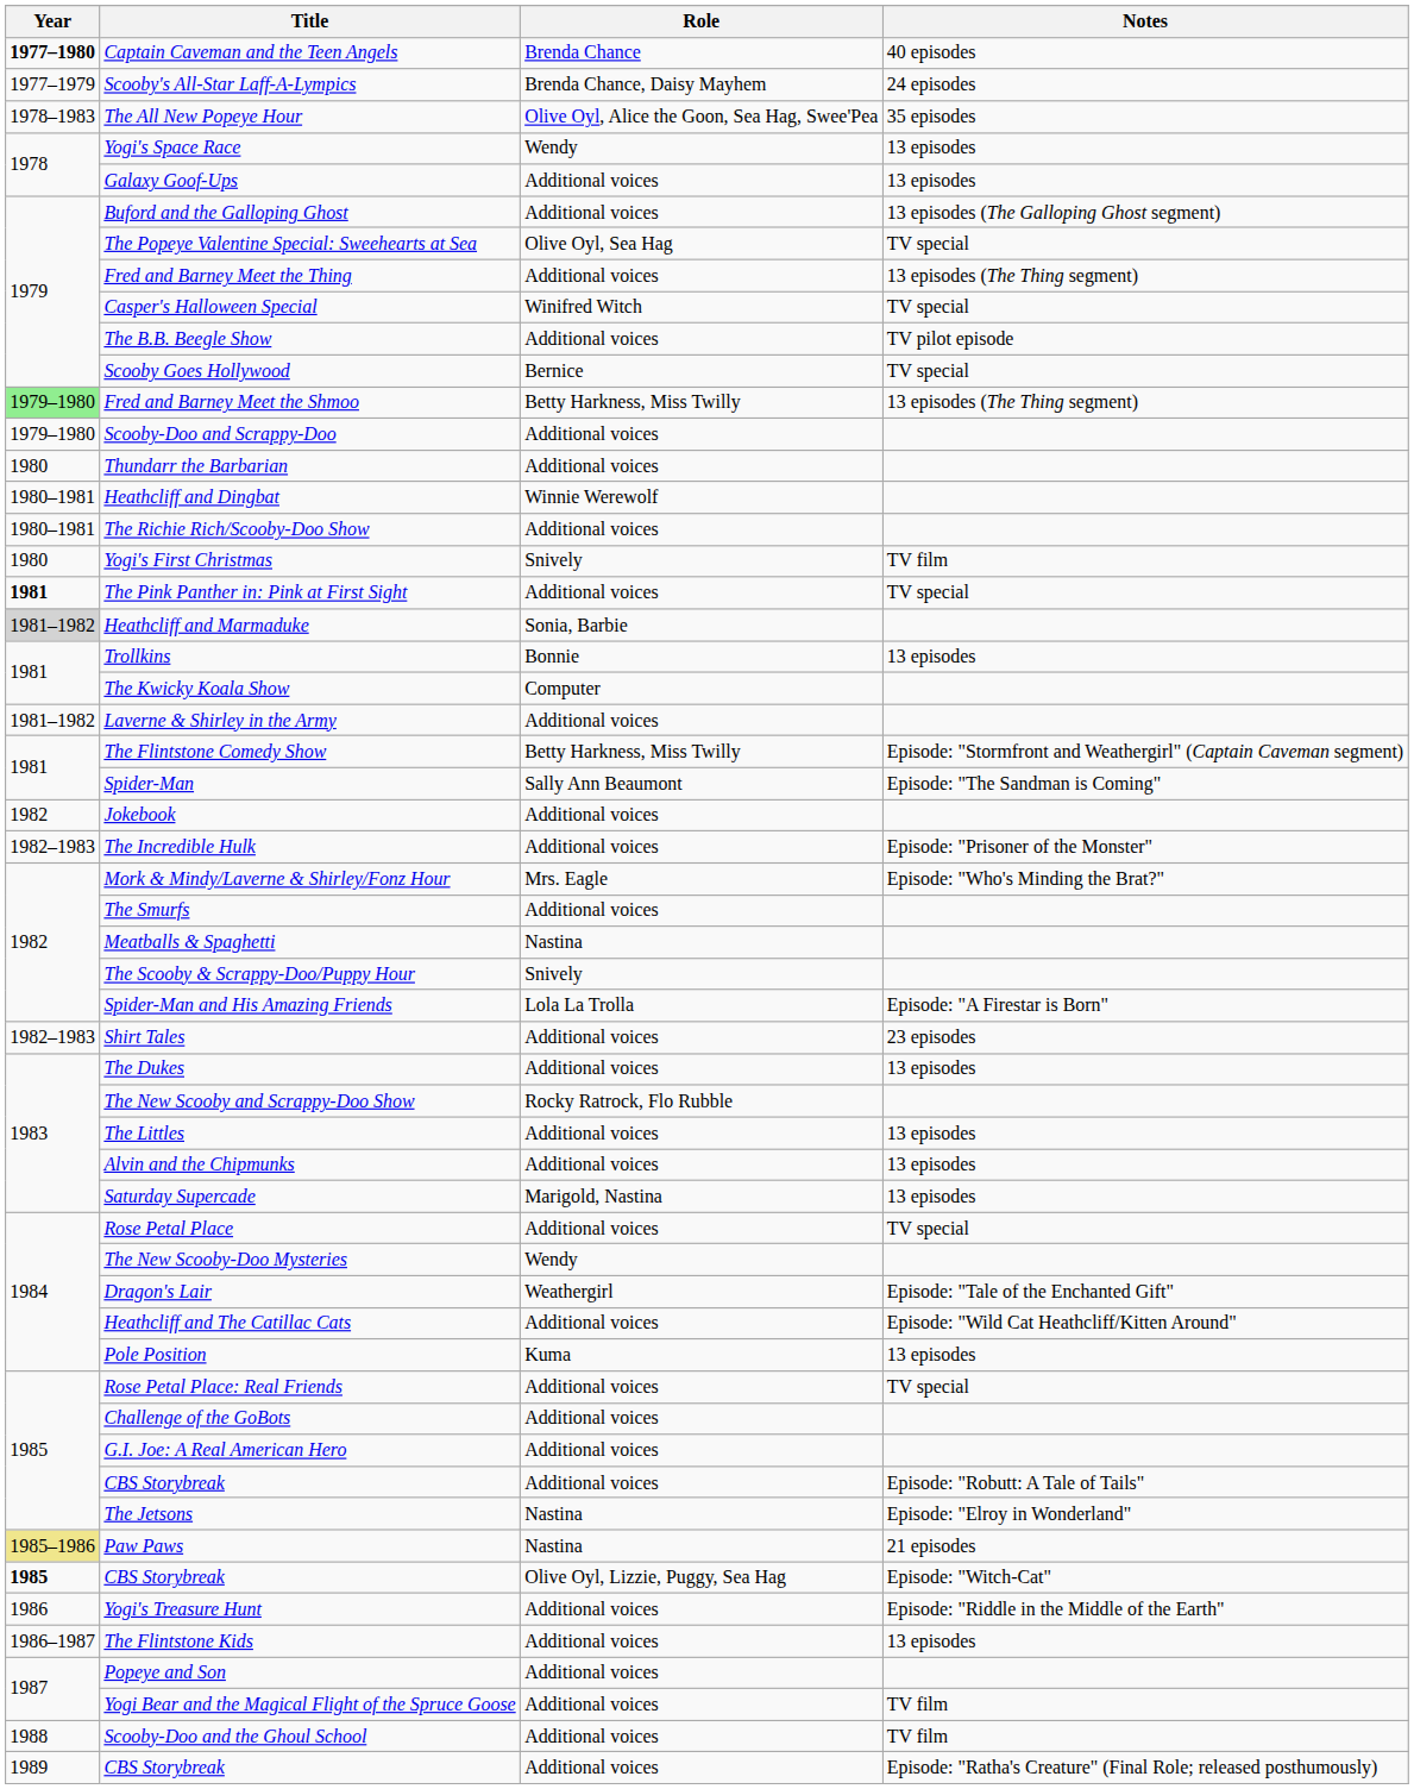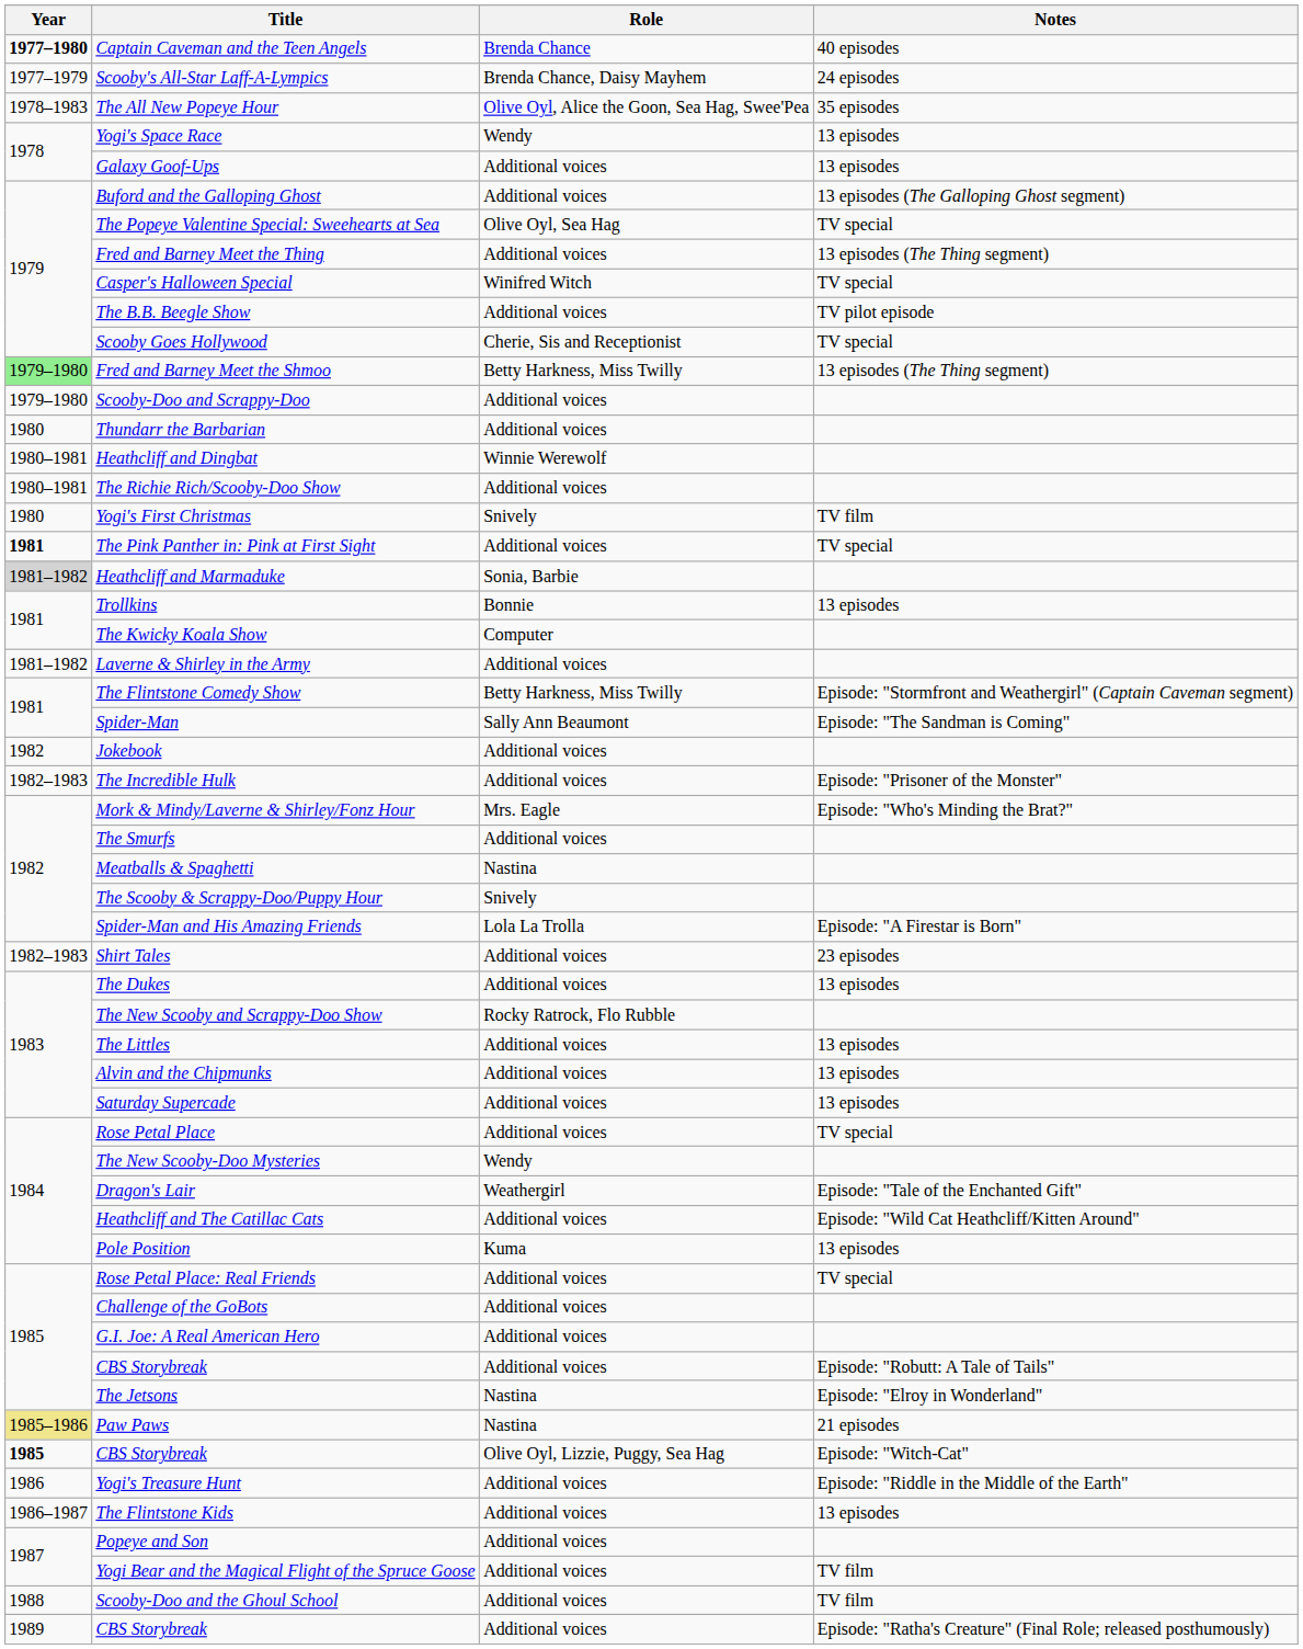Scooby Goes Hollywood | Role: Bernice -> Cherie, Sis and Receptionist
Saturday Supercade | Role: Marigold, Nastina -> Additional voices
